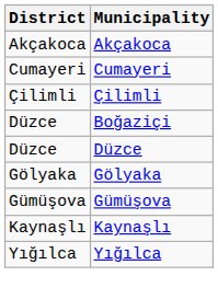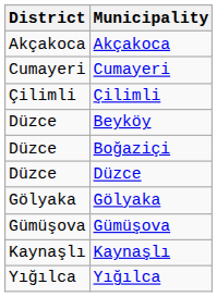+ row: Düzce | Beyköy
